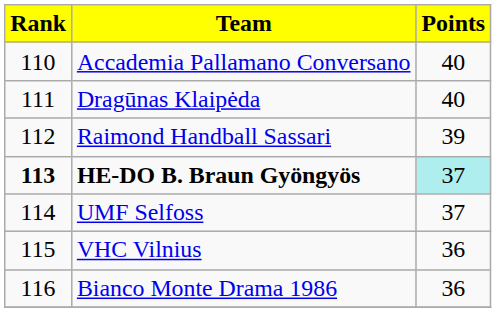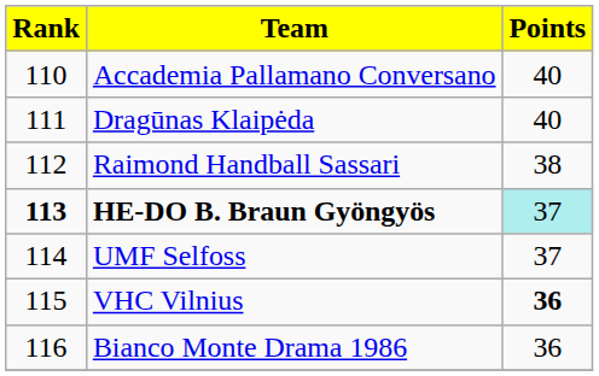Raimond Handball Sassari | Points: 39 -> 38
VHC Vilnius | Points: normal -> bold
